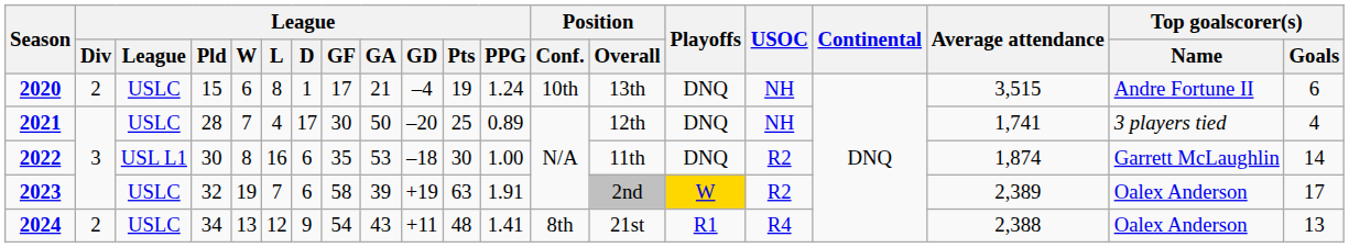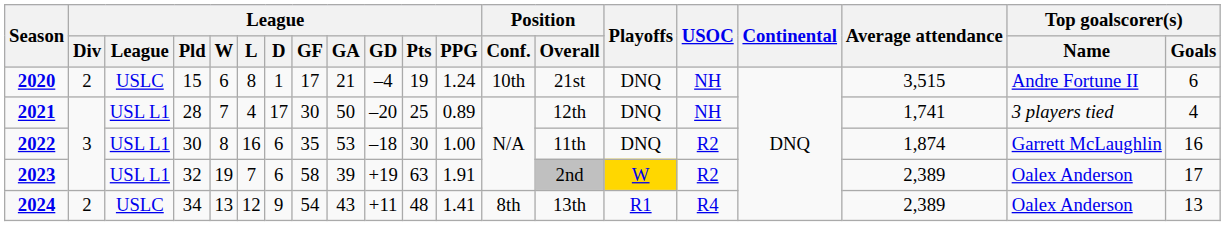2020 | Position / Overall: 13th -> 21st
2021 | League: USLC -> USL L1
2022 | Top goalscorer(s) / Goals: 14 -> 16
2023 | League: USLC -> USL L1
2024 | Position / Overall: 21st -> 13th
2024 | Average attendance: 2,388 -> 2,389
